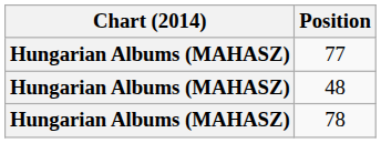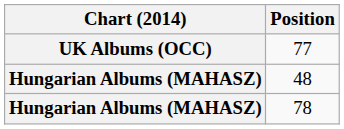77 | Chart (2014): Hungarian Albums (MAHASZ) -> UK Albums (OCC)
